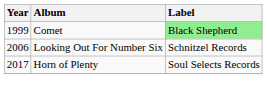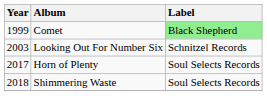Looking Out For Number Six | Year: 2006 -> 2003
+ row: 2018 | Shimmering Waste | Soul Selects Records
